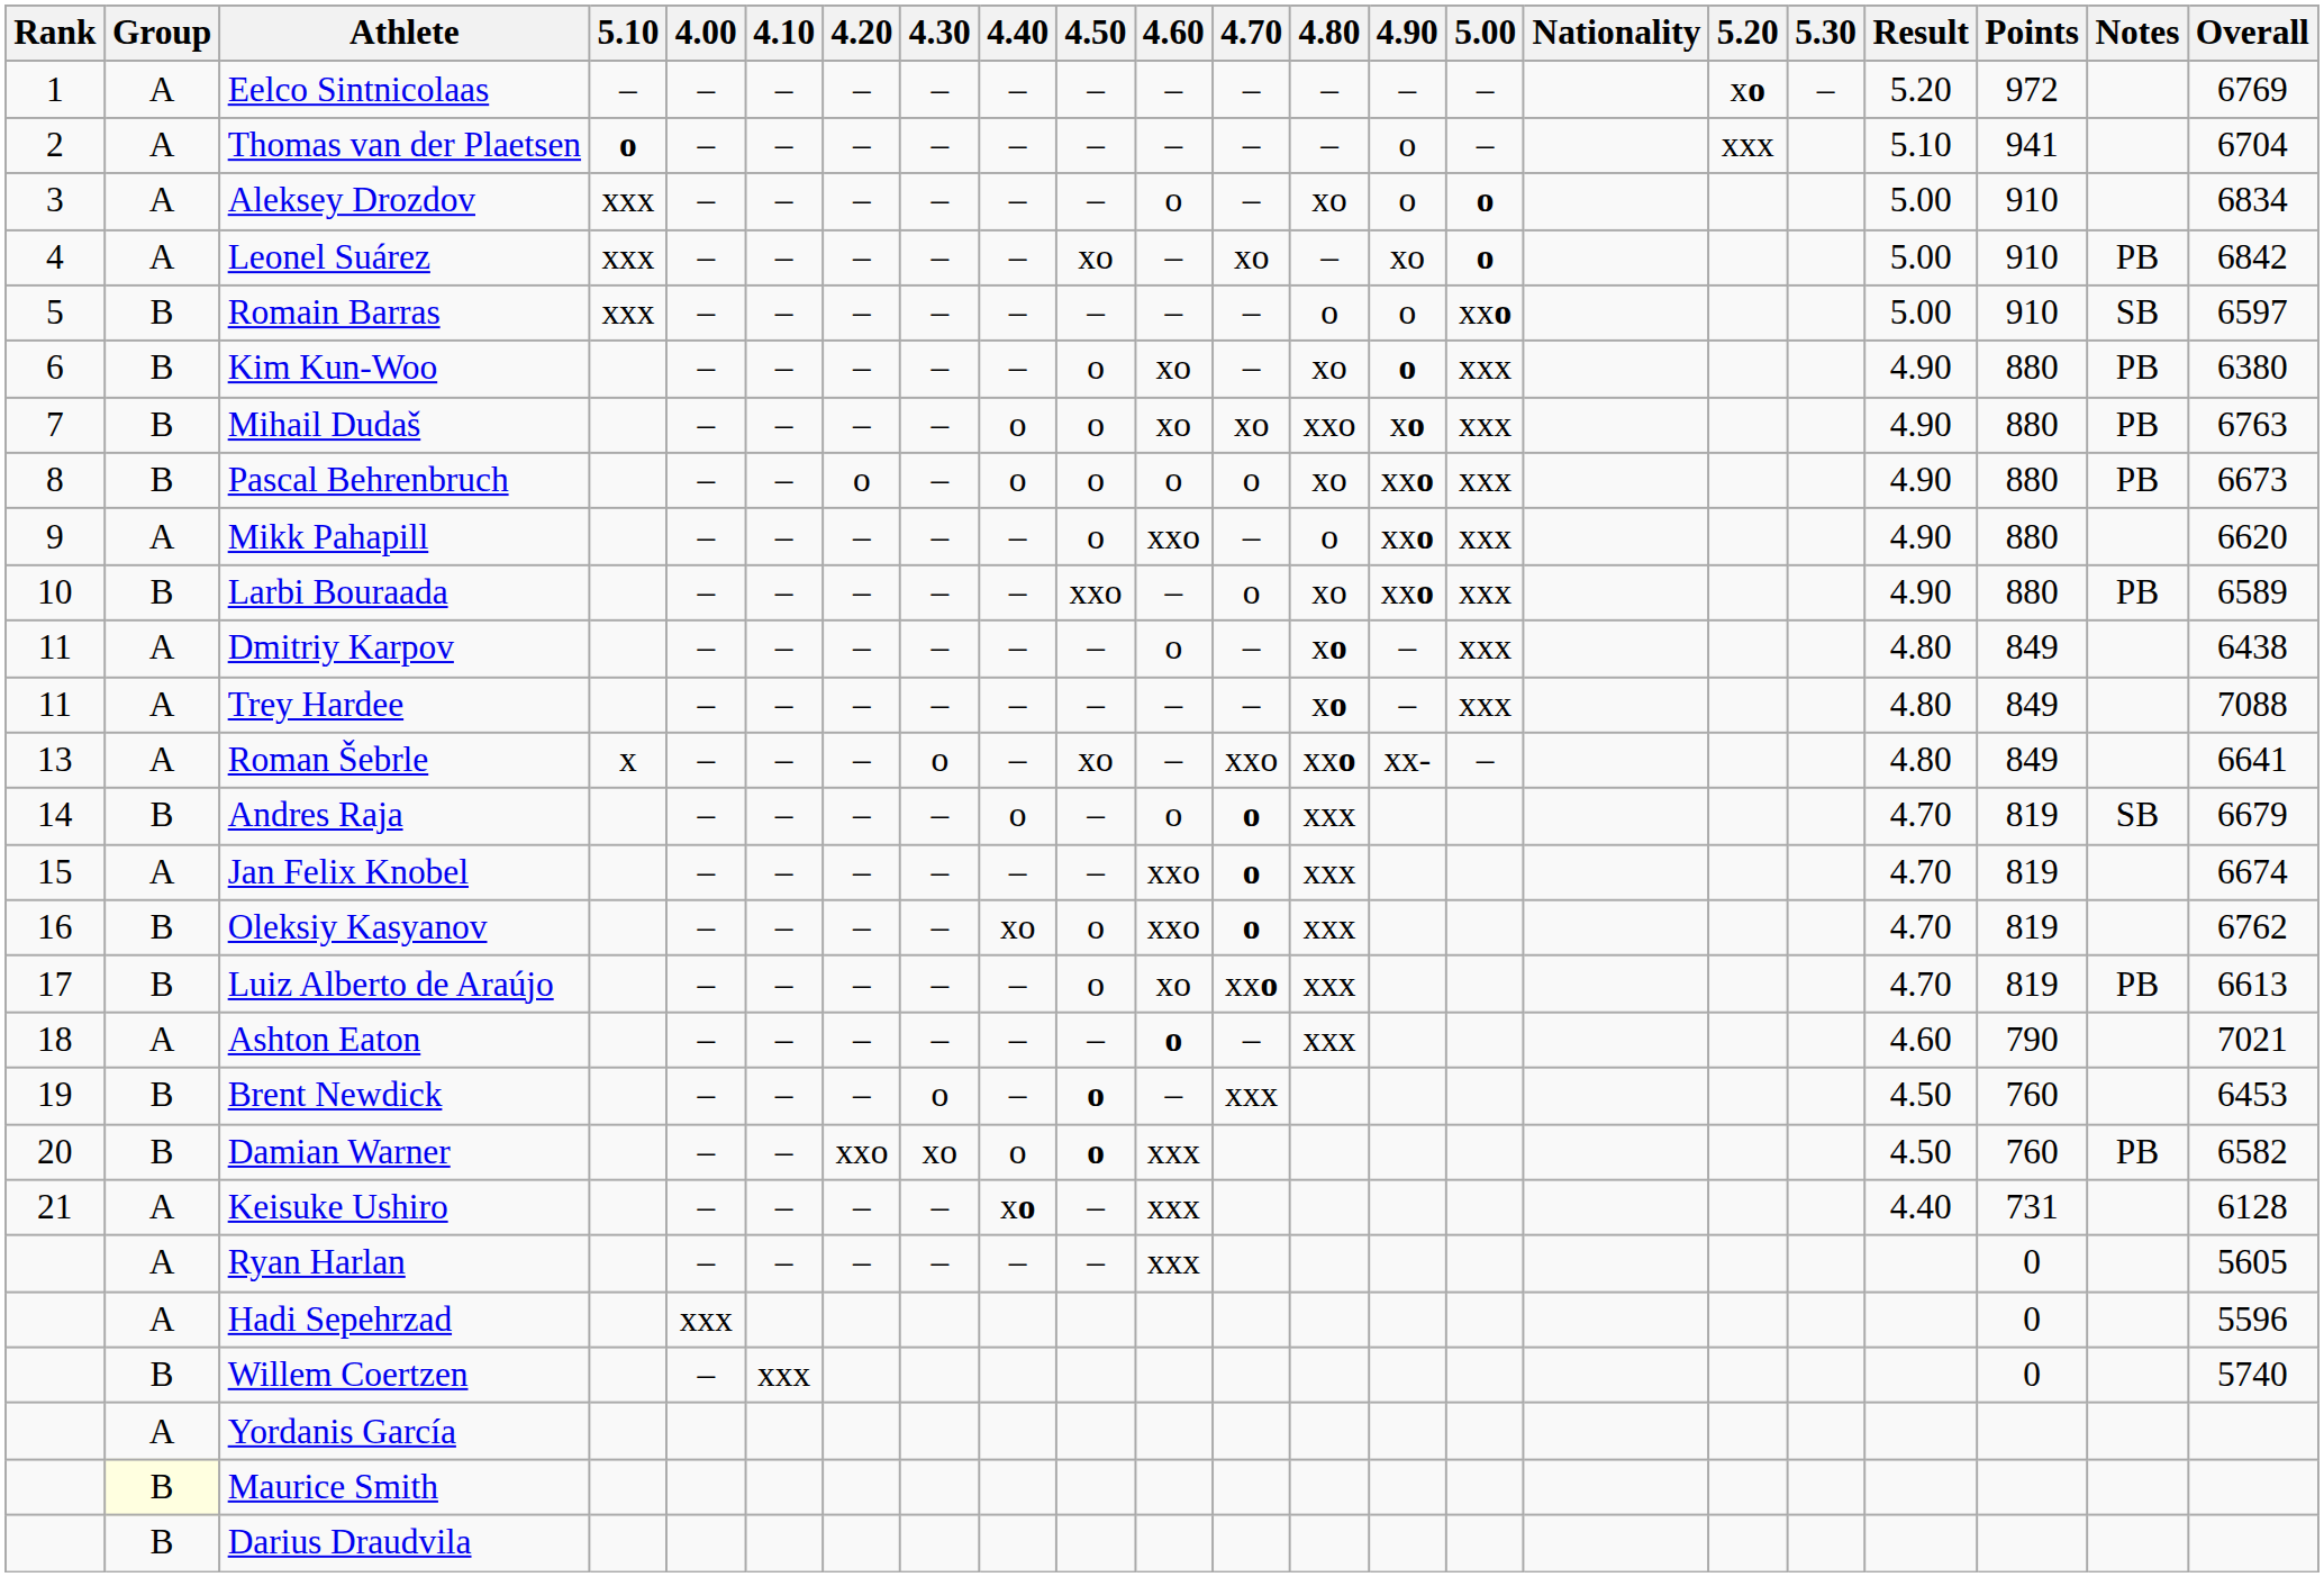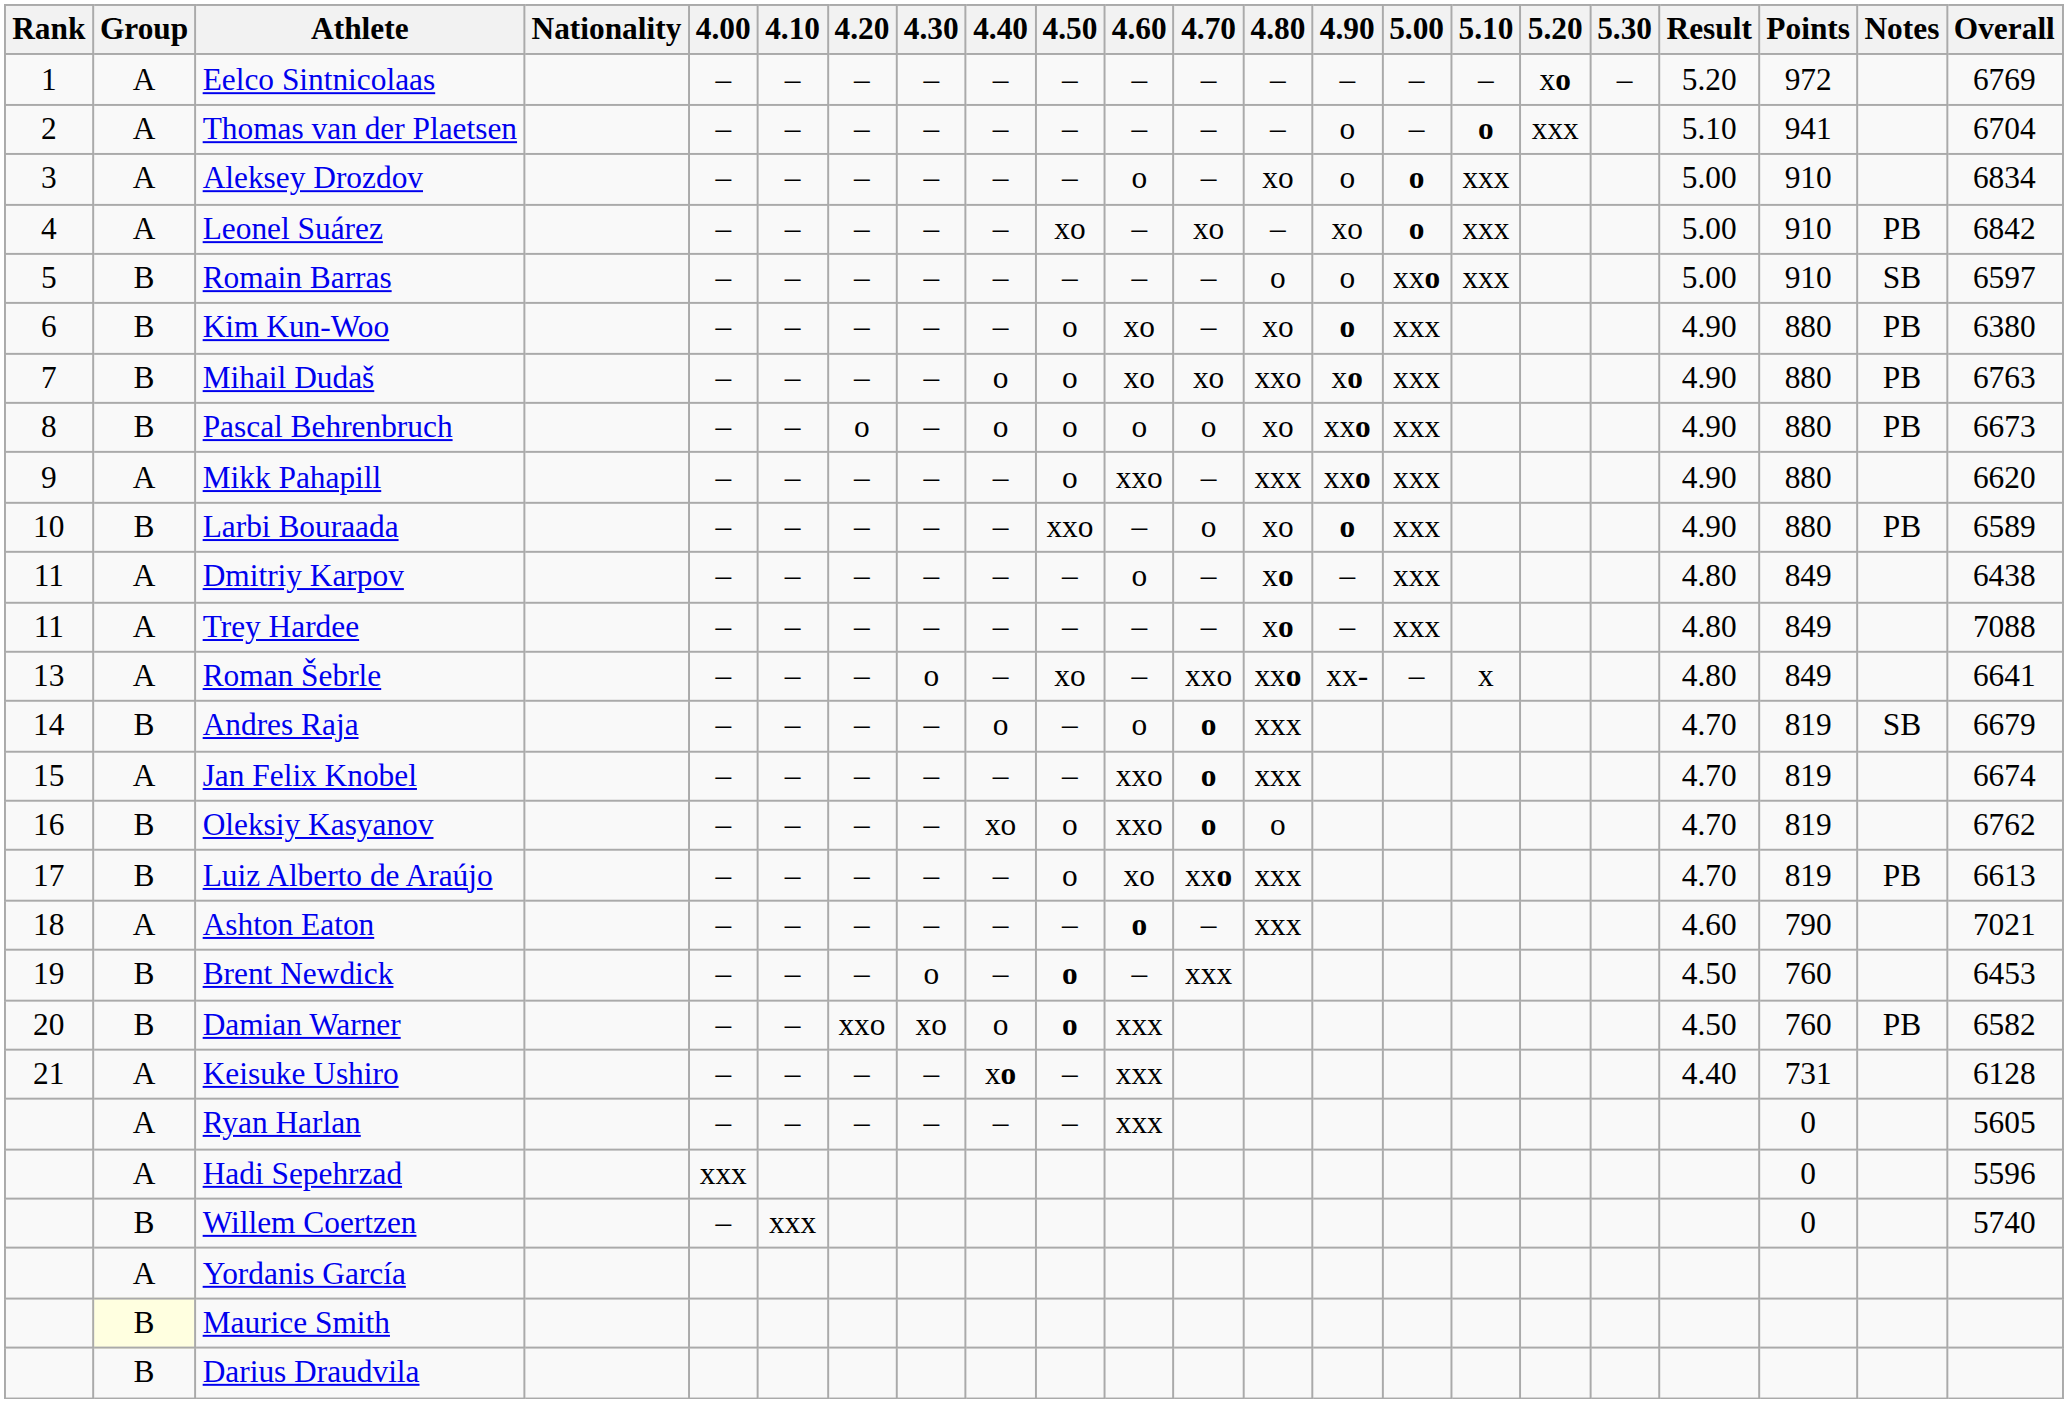columns swapped: Nationality <-> 5.10
Mikk Pahapill | 4.80: o -> xxx
Larbi Bouraada | 4.90: xxo -> o
Oleksiy Kasyanov | 4.80: xxx -> o
